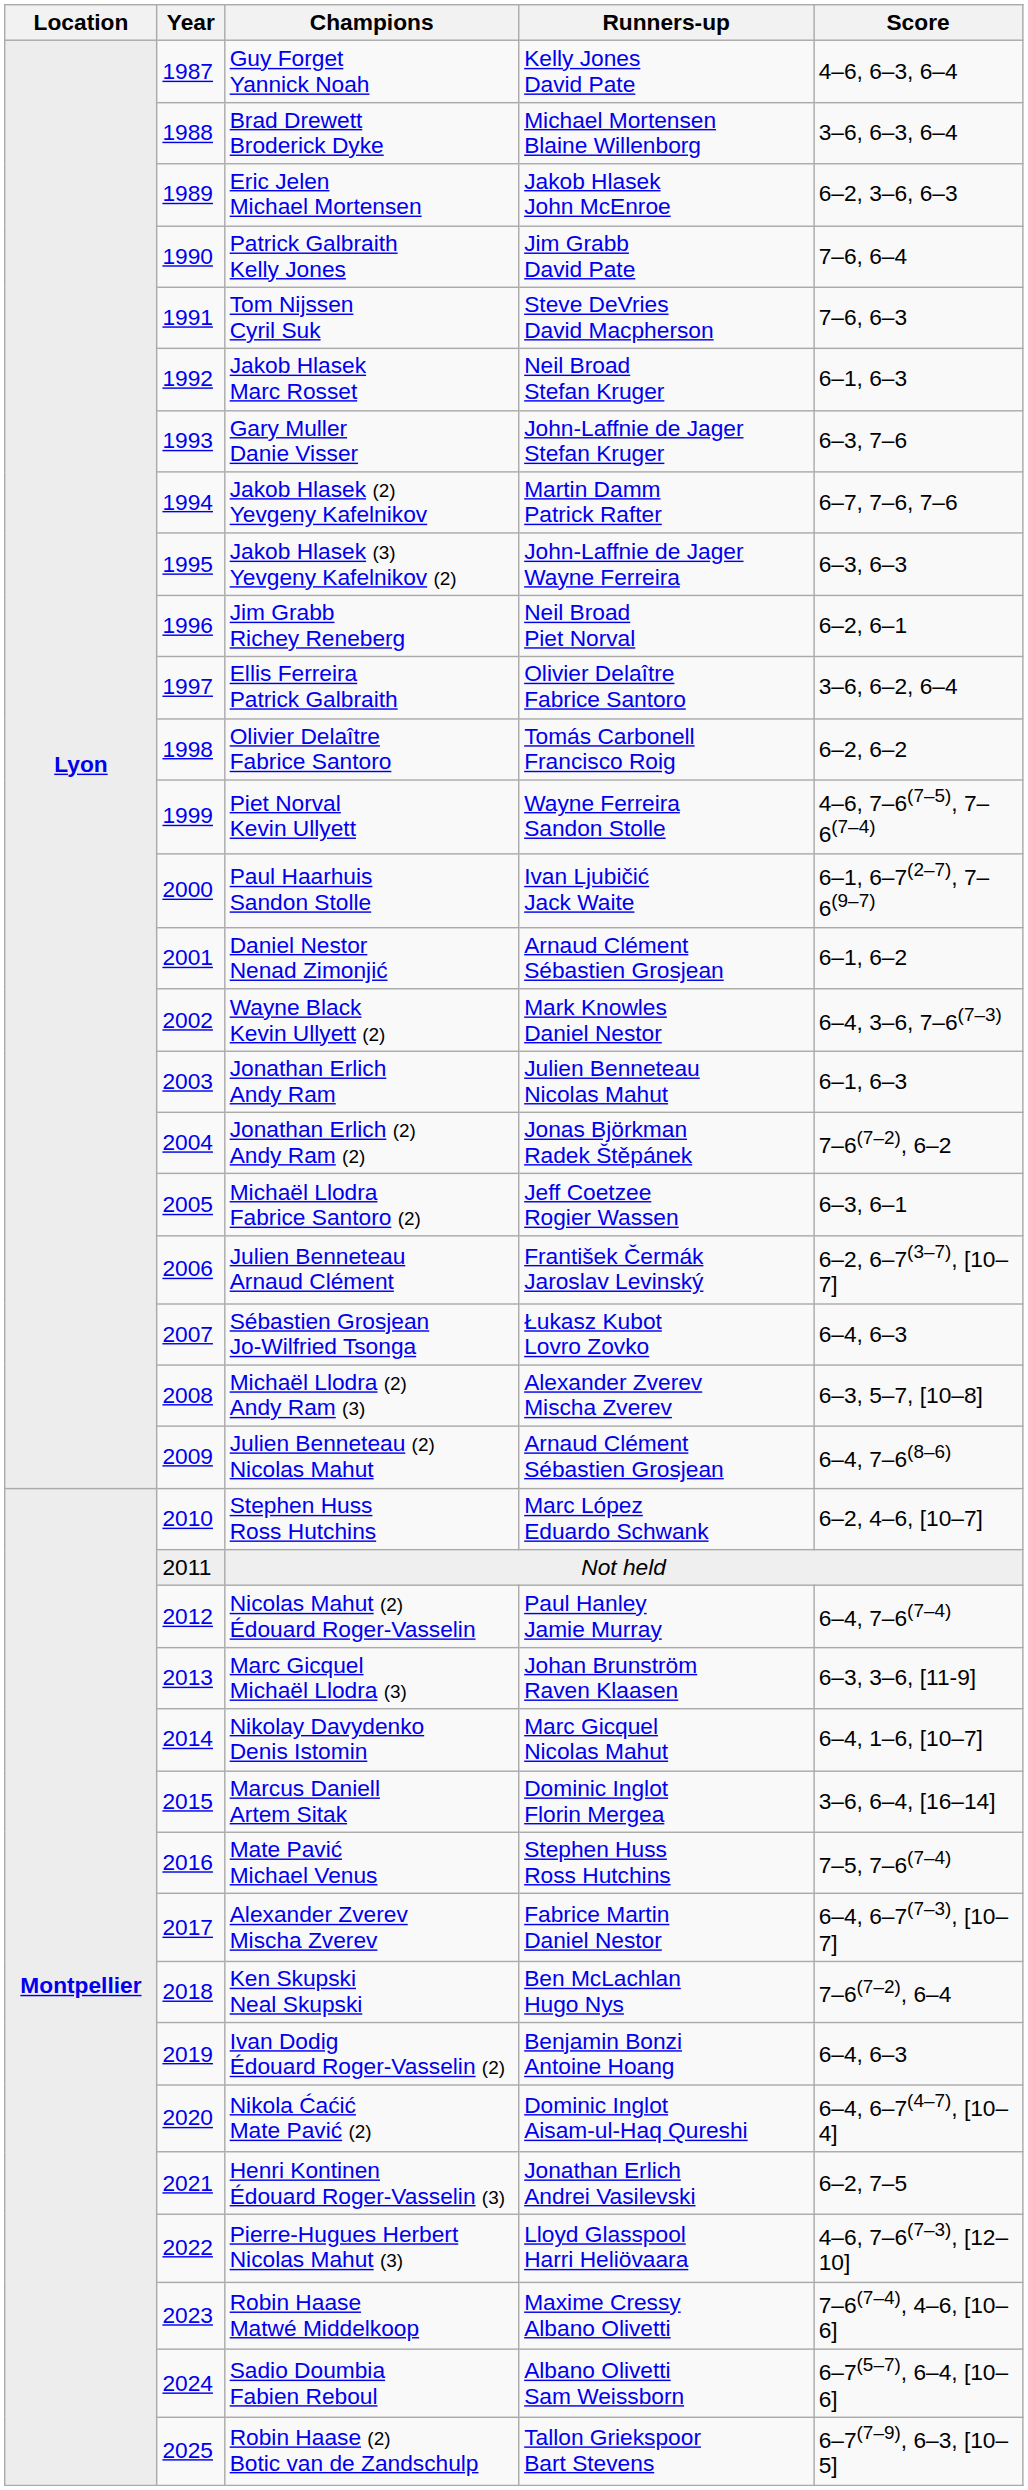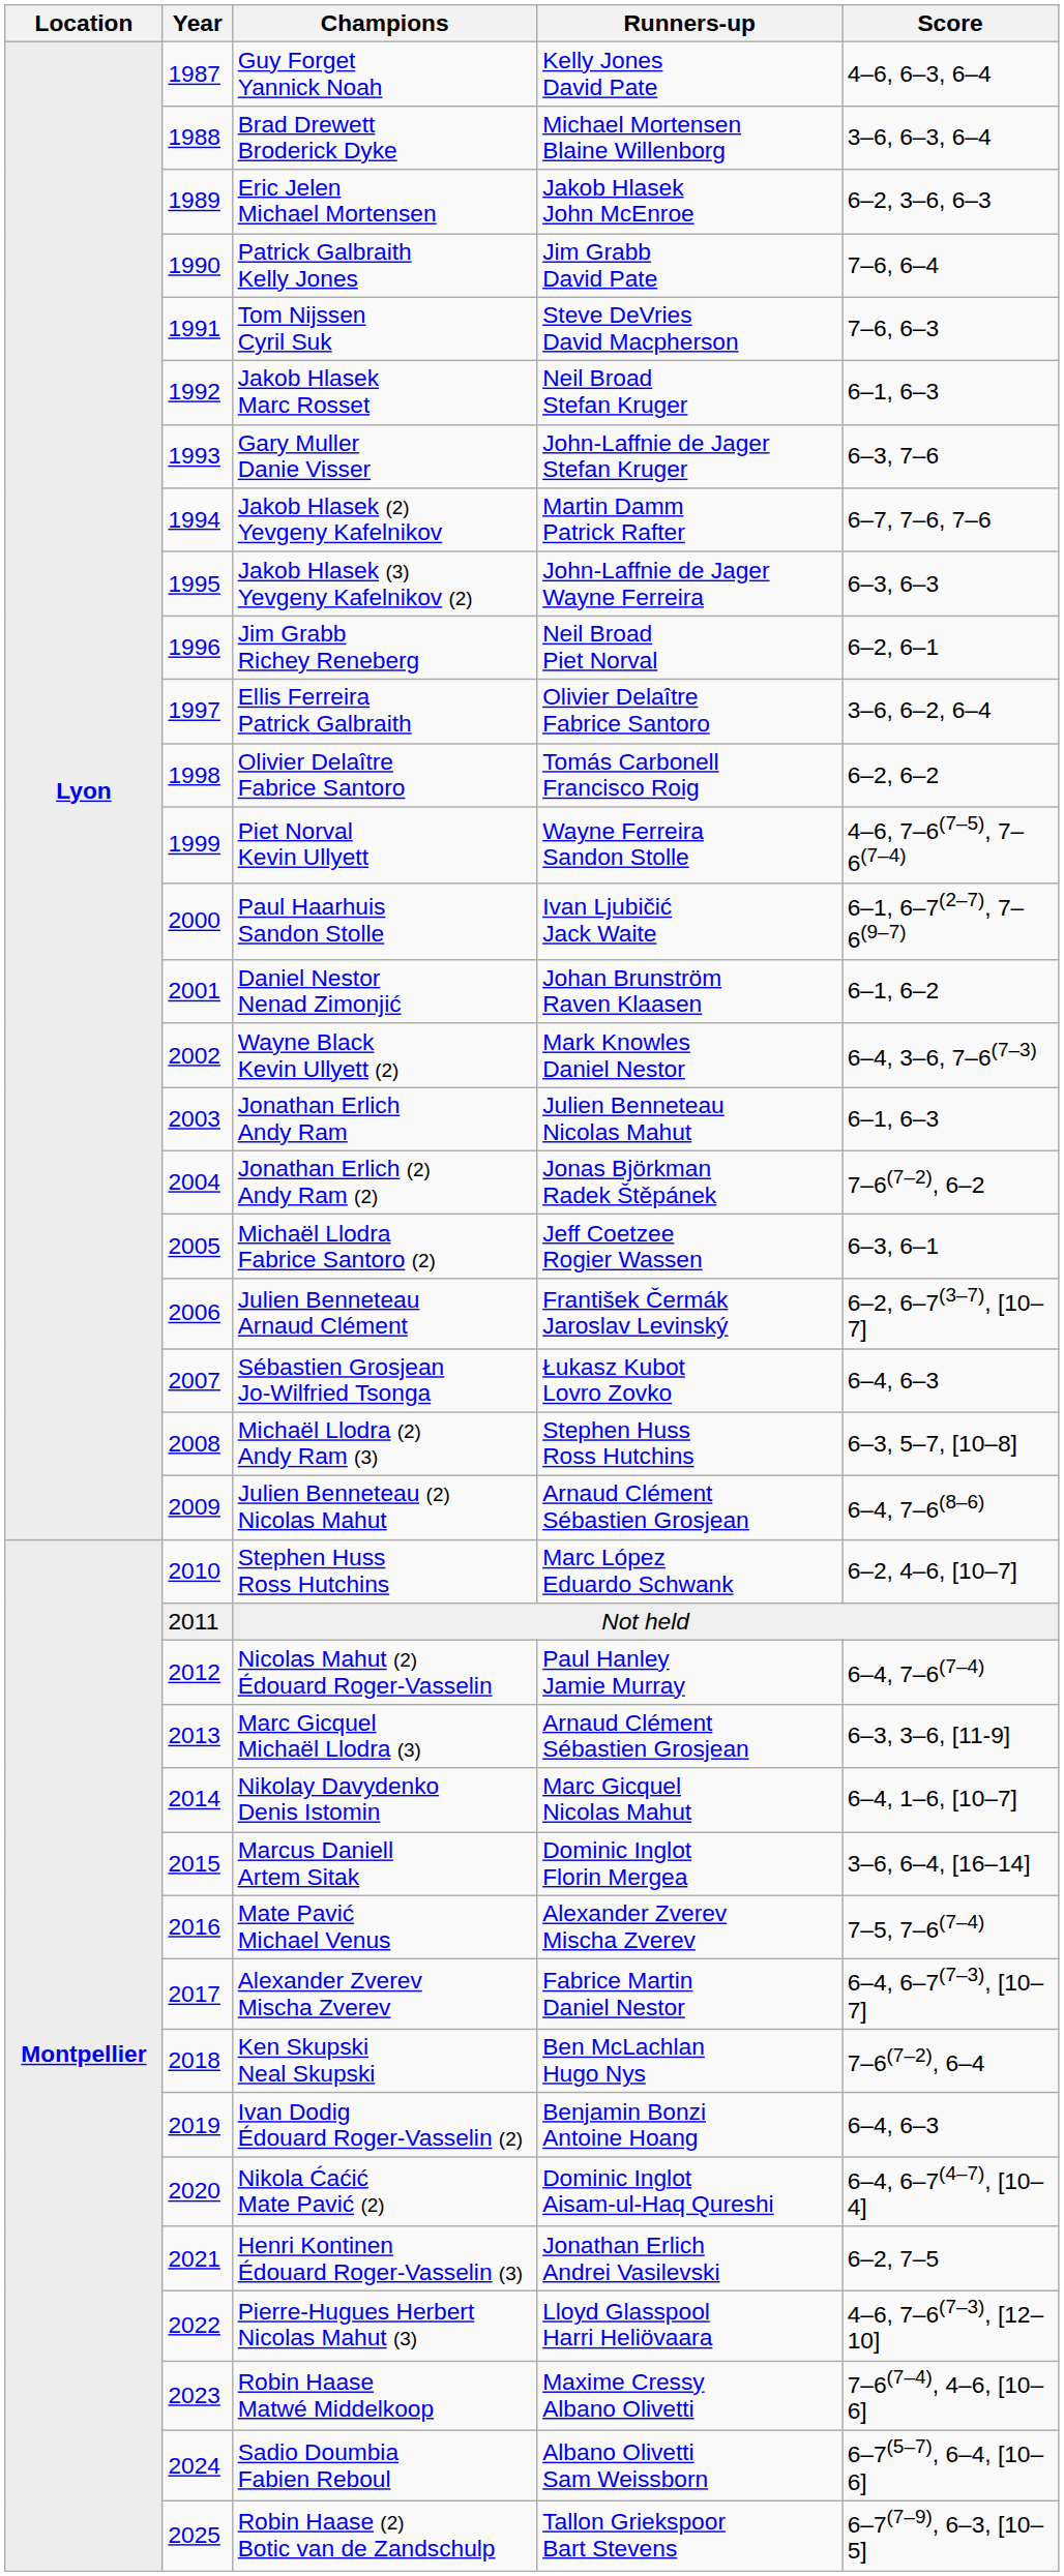Daniel Nestor Nenad Zimonjić | Runners-up: Arnaud Clément Sébastien Grosjean -> Johan Brunström Raven Klaasen
Michaël Llodra (2) Andy Ram (3) | Runners-up: Alexander Zverev Mischa Zverev -> Stephen Huss Ross Hutchins
Marc Gicquel Michaël Llodra (3) | Runners-up: Johan Brunström Raven Klaasen -> Arnaud Clément Sébastien Grosjean
Mate Pavić Michael Venus | Runners-up: Stephen Huss Ross Hutchins -> Alexander Zverev Mischa Zverev
